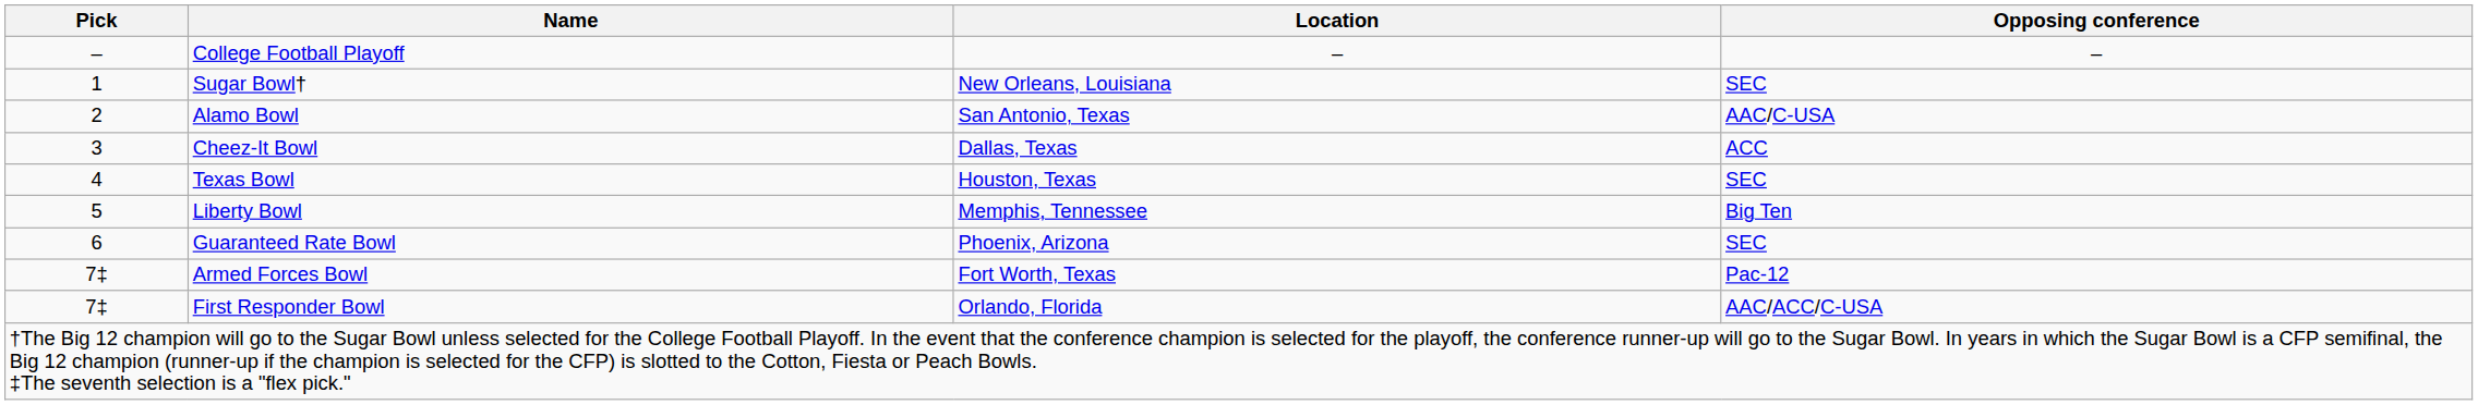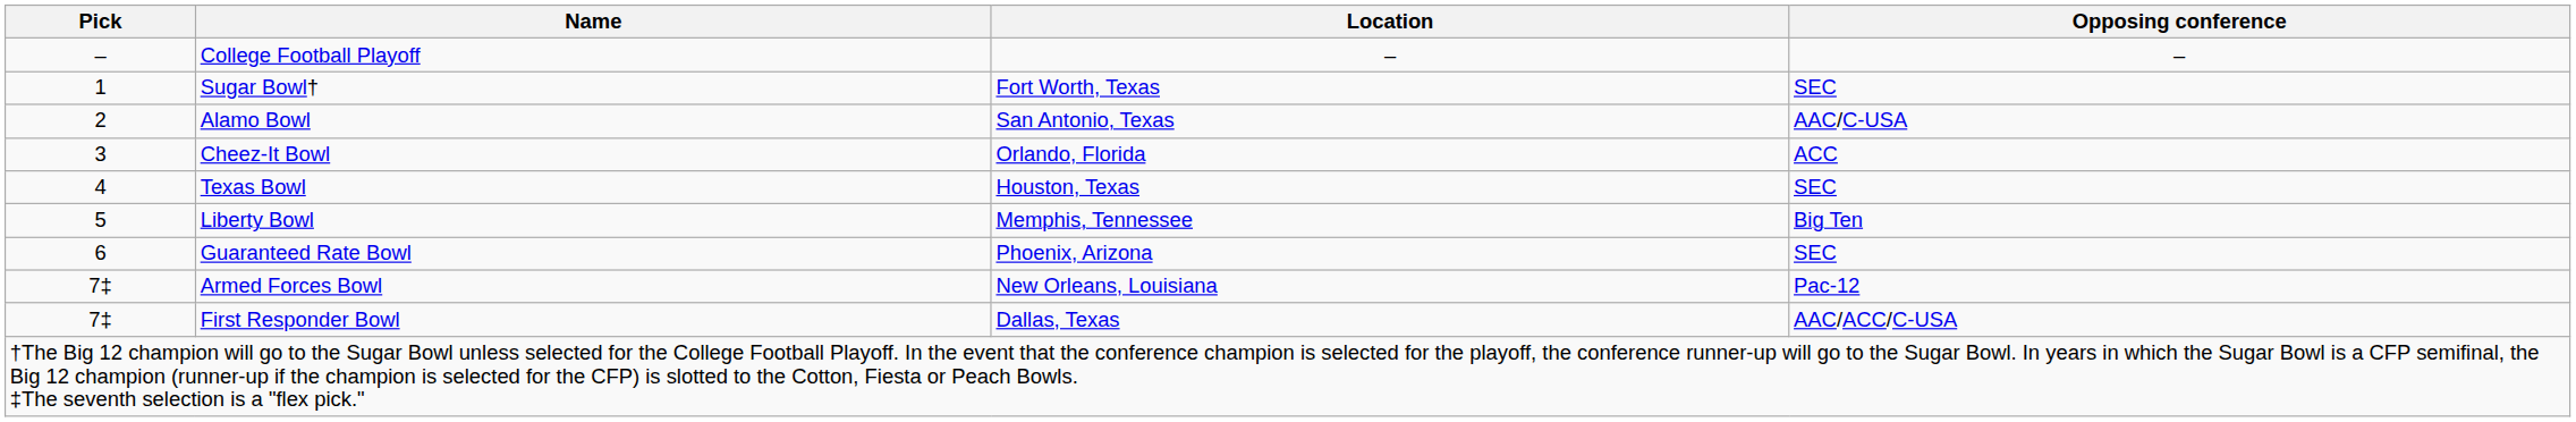Sugar Bowl† | Location: New Orleans, Louisiana -> Fort Worth, Texas
Cheez-It Bowl | Location: Dallas, Texas -> Orlando, Florida
Armed Forces Bowl | Location: Fort Worth, Texas -> New Orleans, Louisiana
First Responder Bowl | Location: Orlando, Florida -> Dallas, Texas
